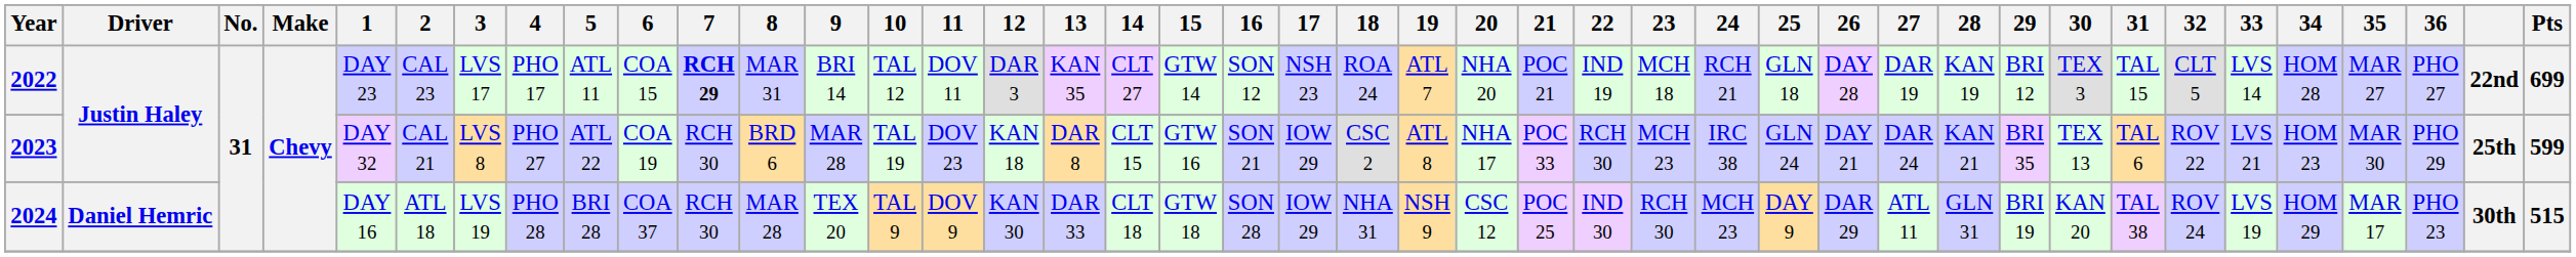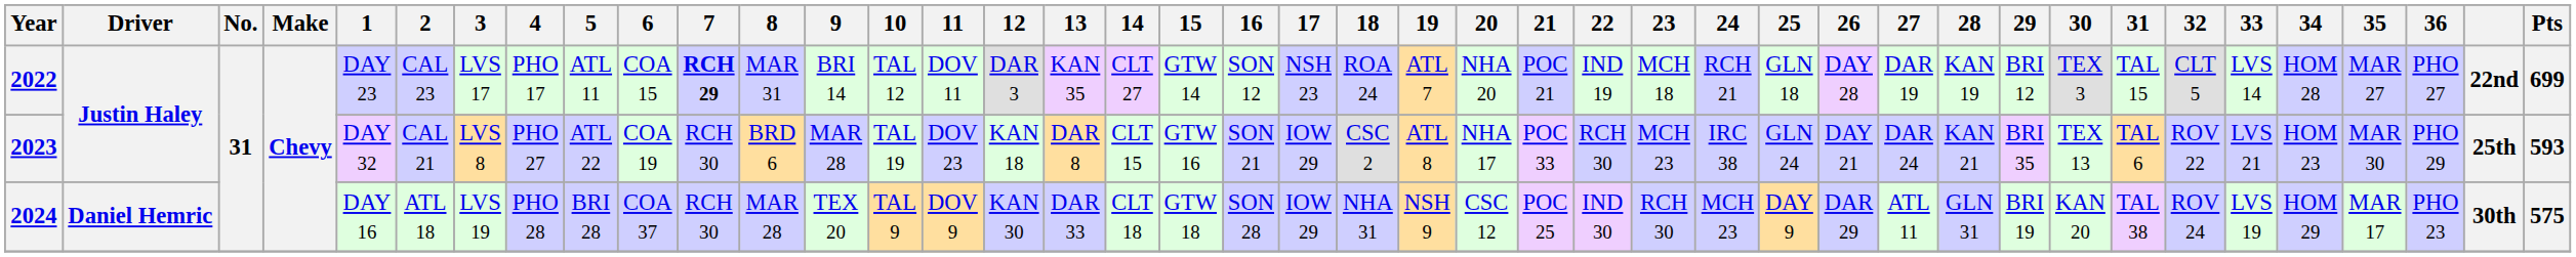2023 | Pts: 599 -> 593
2024 | Pts: 515 -> 575
